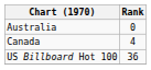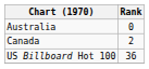Canada | Rank: 4 -> 2
